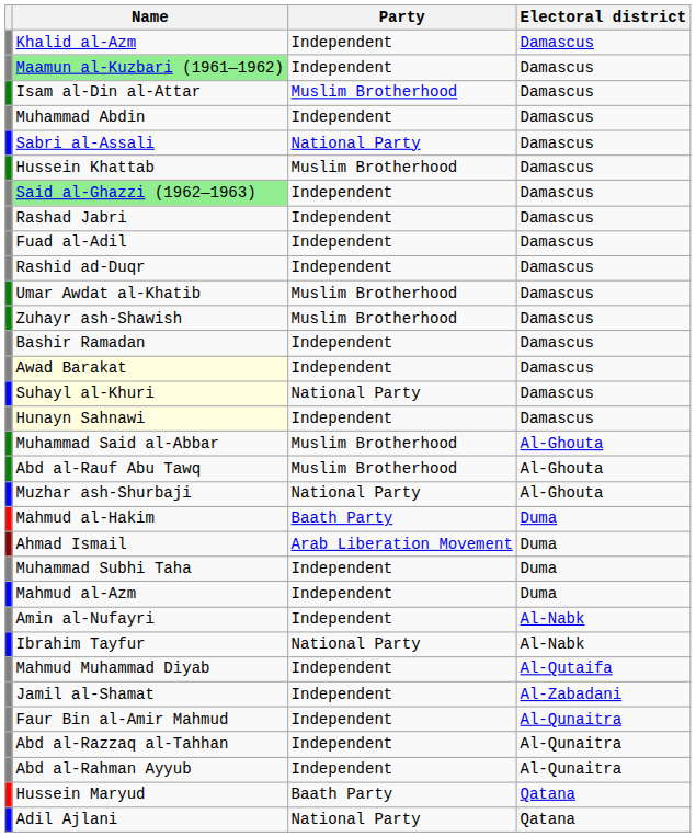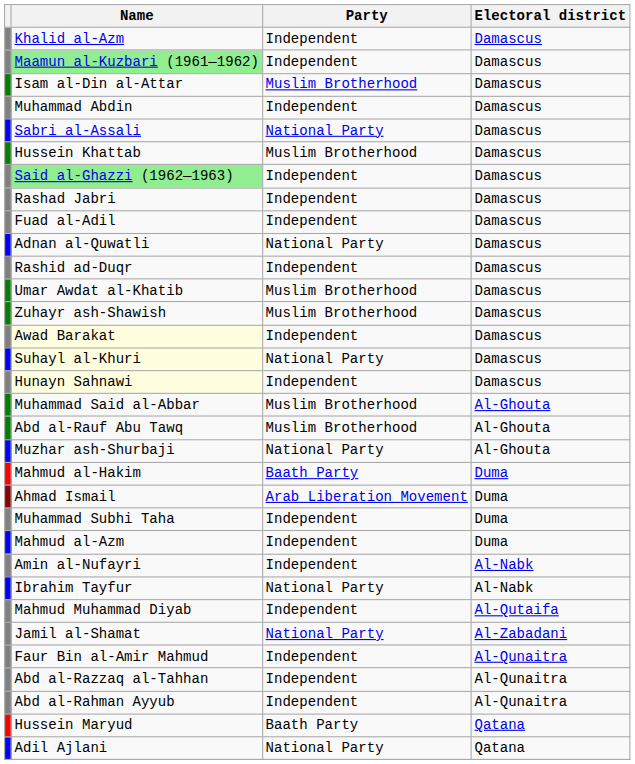+ row: Adnan al-Quwatli | National Party | Damascus
- row: Bashir Ramadan | Independent | Damascus
Jamil al-Shamat | Party: Independent -> National Party
